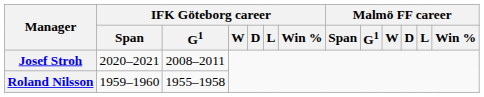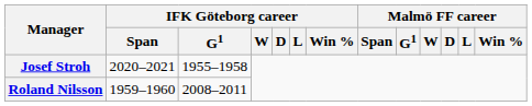Josef Stroh | IFK Göteborg career / G1: 2008–2011 -> 1955–1958
Roland Nilsson | IFK Göteborg career / G1: 1955–1958 -> 2008–2011
